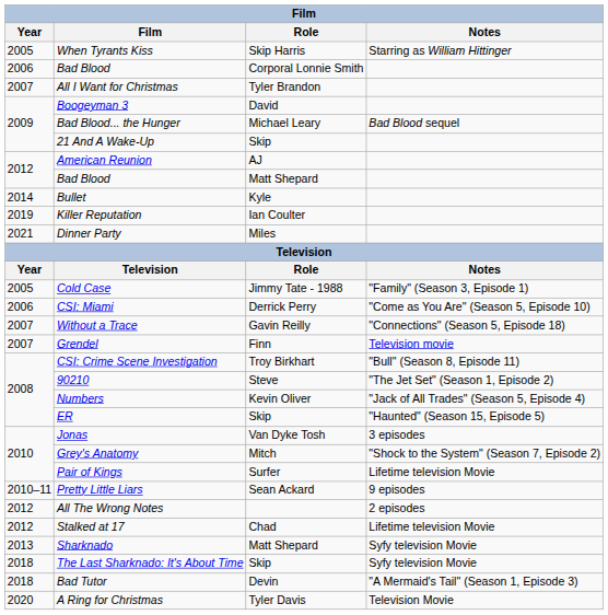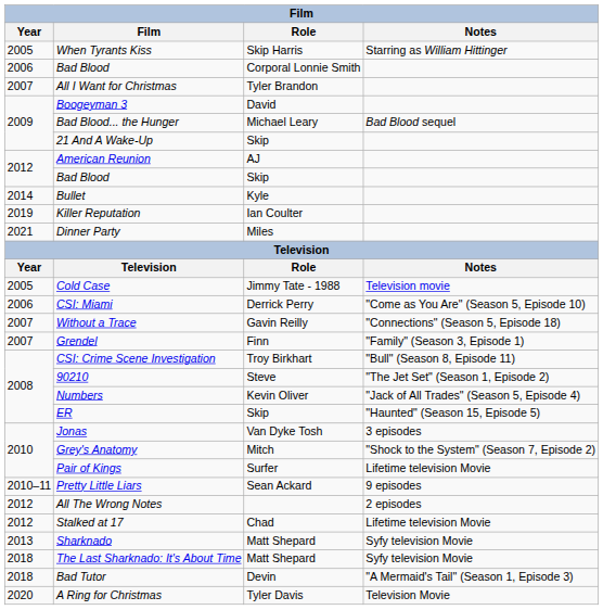2012 / Bad Blood | Role: Matt Shepard -> Skip
Cold Case | Notes: "Family" (Season 3, Episode 1) -> Television movie
Grendel | Notes: Television movie -> "Family" (Season 3, Episode 1)
The Last Sharknado: It's About Time | Role: Skip -> Matt Shepard
